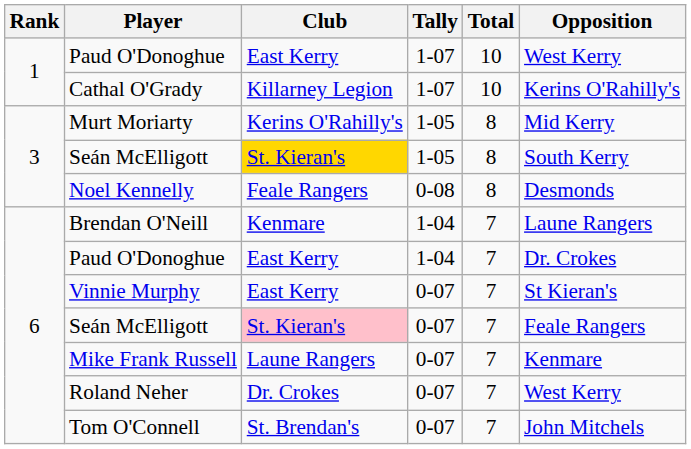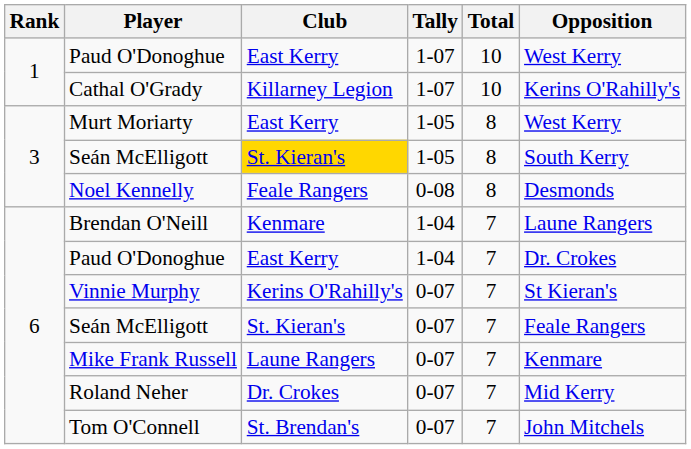Murt Moriarty | Club: Kerins O'Rahilly's -> East Kerry
Murt Moriarty | Opposition: Mid Kerry -> West Kerry
Vinnie Murphy | Club: East Kerry -> Kerins O'Rahilly's
Seán McElligott / 0-07 | Club: pink background -> no background
Roland Neher | Opposition: West Kerry -> Mid Kerry
